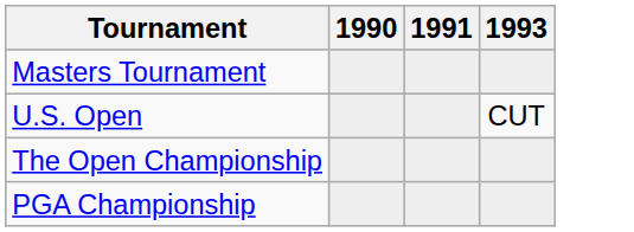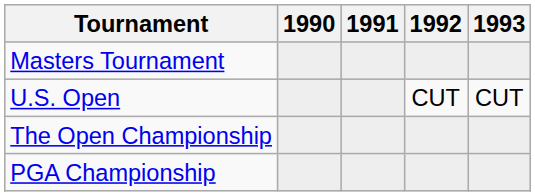+ column: 1992 | CUT
